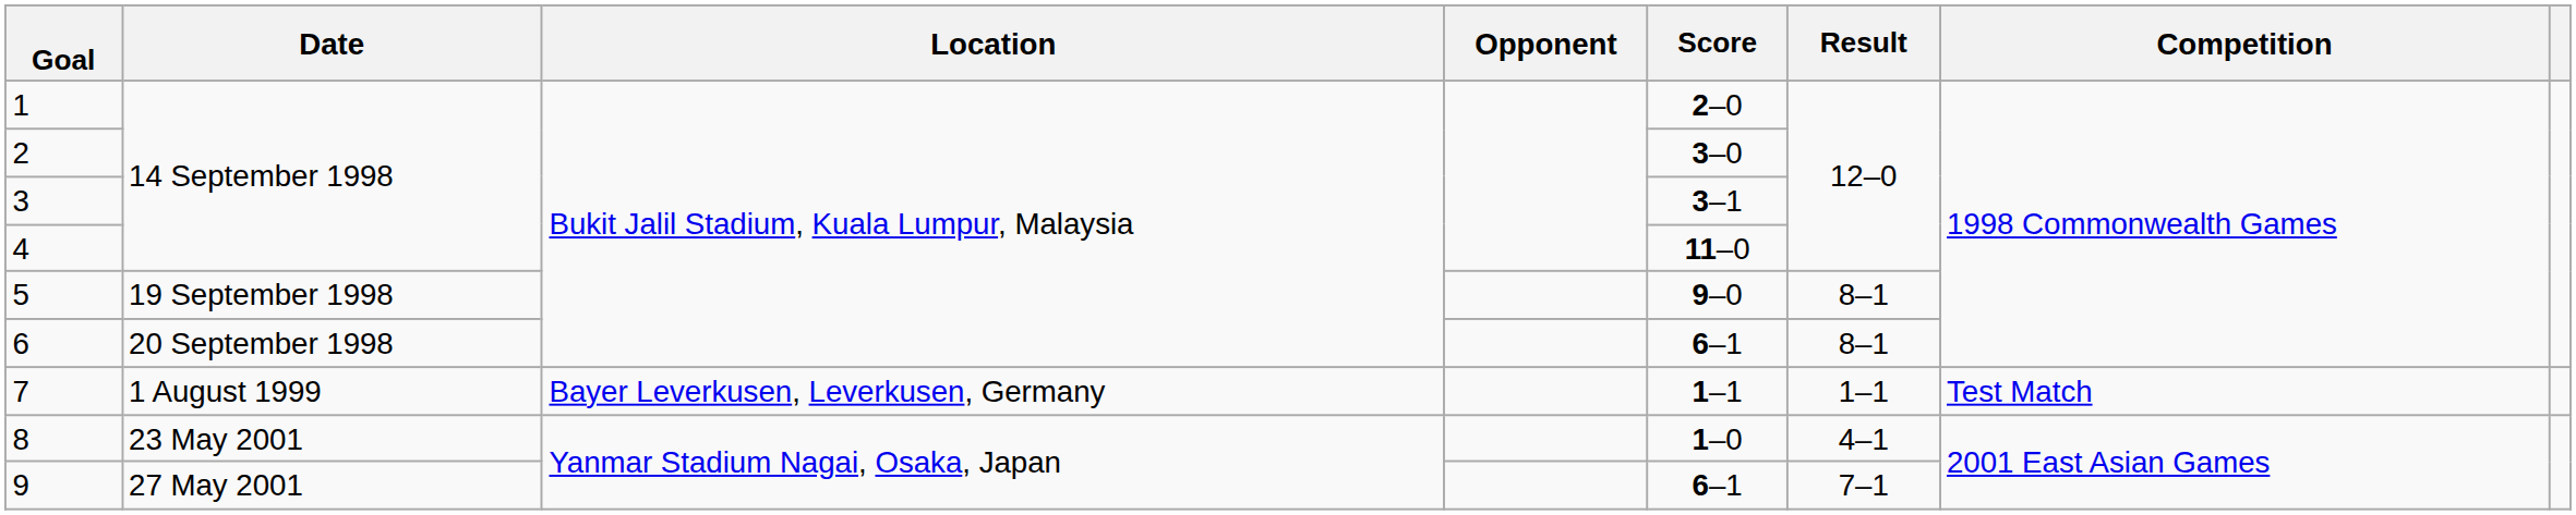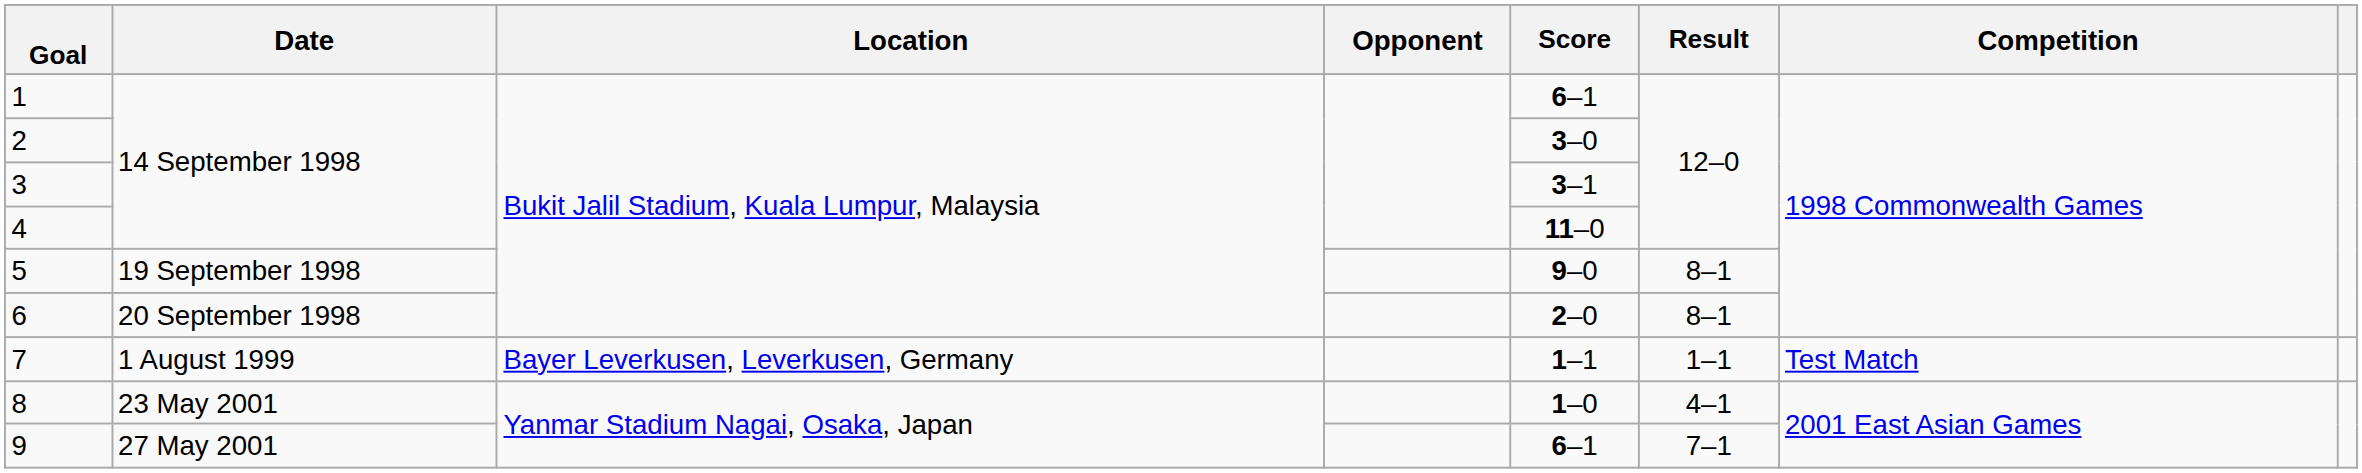1 | Score: 2–0 -> 6–1
6 | Score: 6–1 -> 2–0
